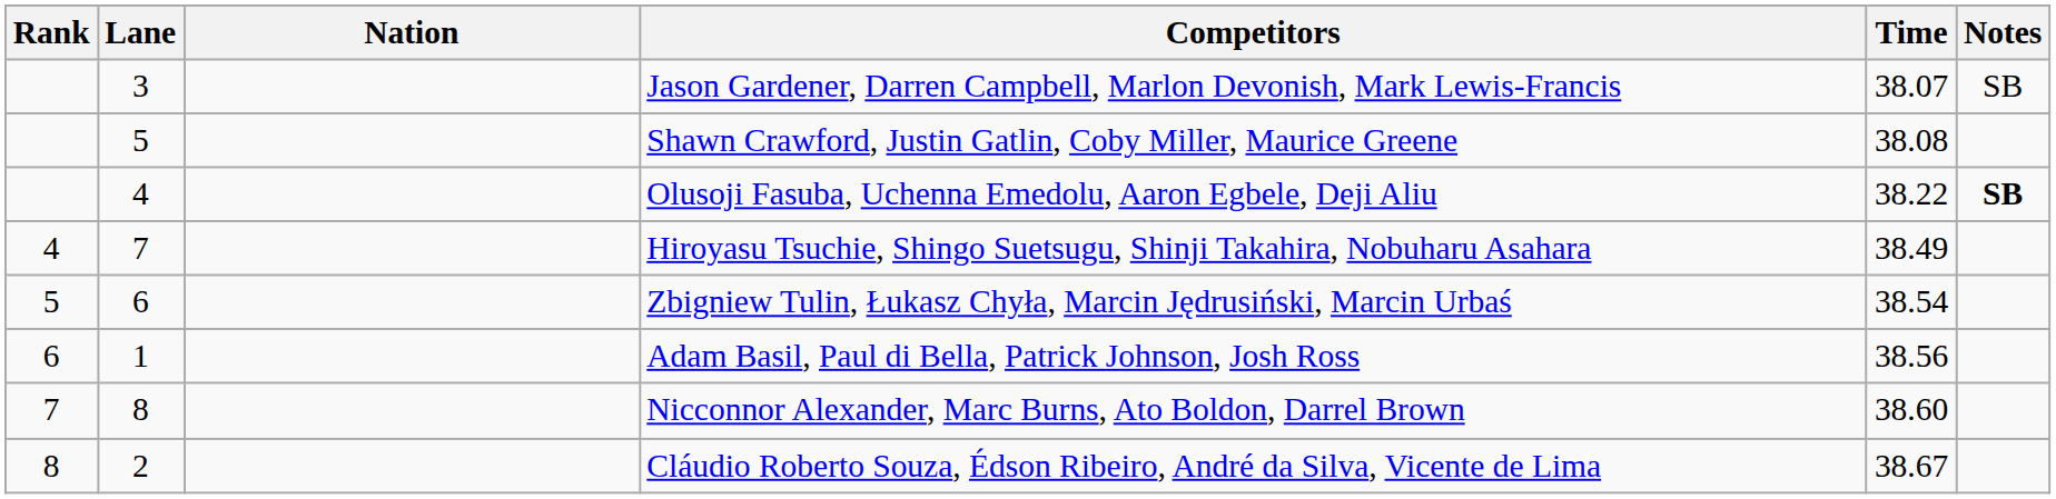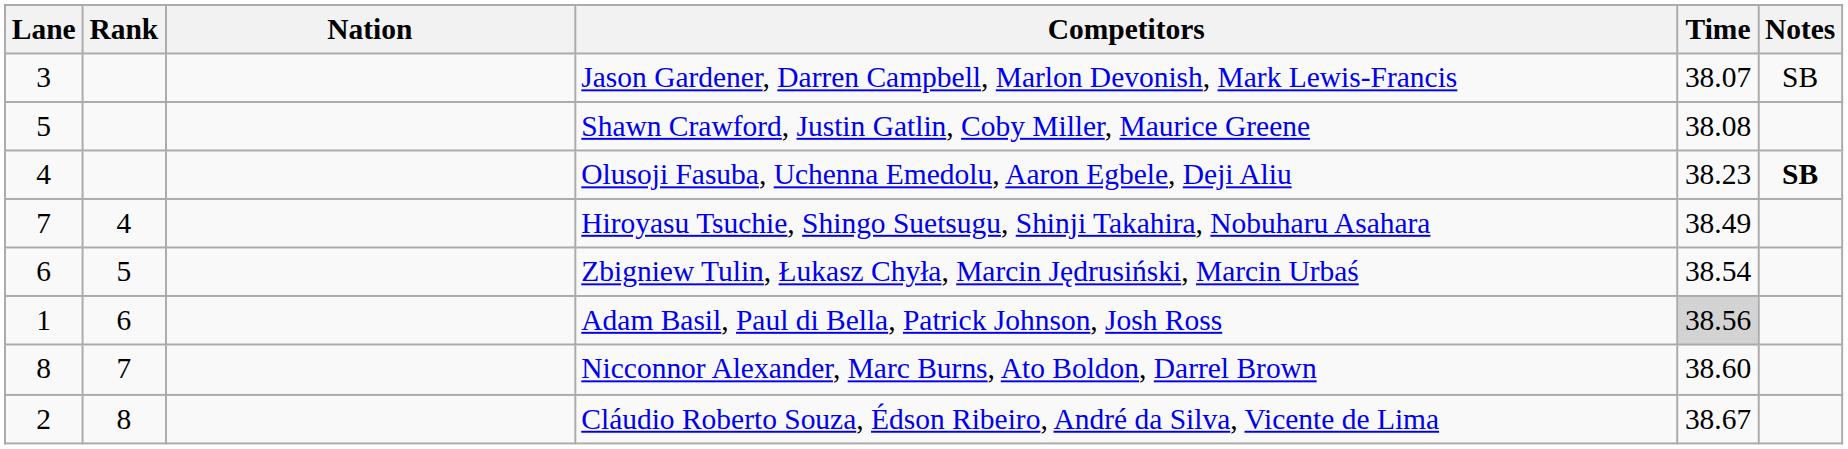columns swapped: Rank <-> Lane
Olusoji Fasuba, Uchenna Emedolu, Aaron Egbele, Deji Aliu | Time: 38.22 -> 38.23
Adam Basil, Paul di Bella, Patrick Johnson, Josh Ross | Time: no background -> lightgrey background
